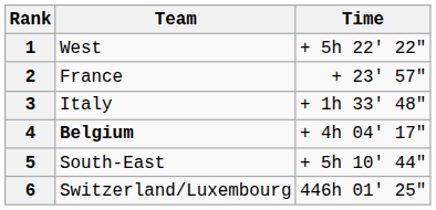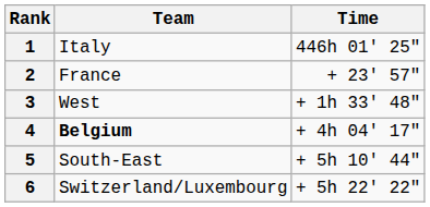1 | Team: West -> Italy
1 | Time: + 5h 22' 22" -> 446h 01' 25"
3 | Team: Italy -> West
6 | Time: 446h 01' 25" -> + 5h 22' 22"
